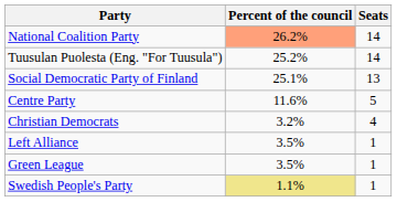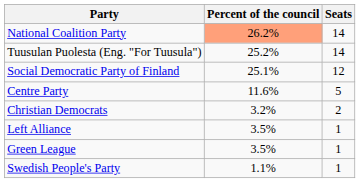Social Democratic Party of Finland | Seats: 13 -> 12
Christian Democrats | Seats: 4 -> 2
Swedish People's Party | Percent of the council: khaki background -> no background
